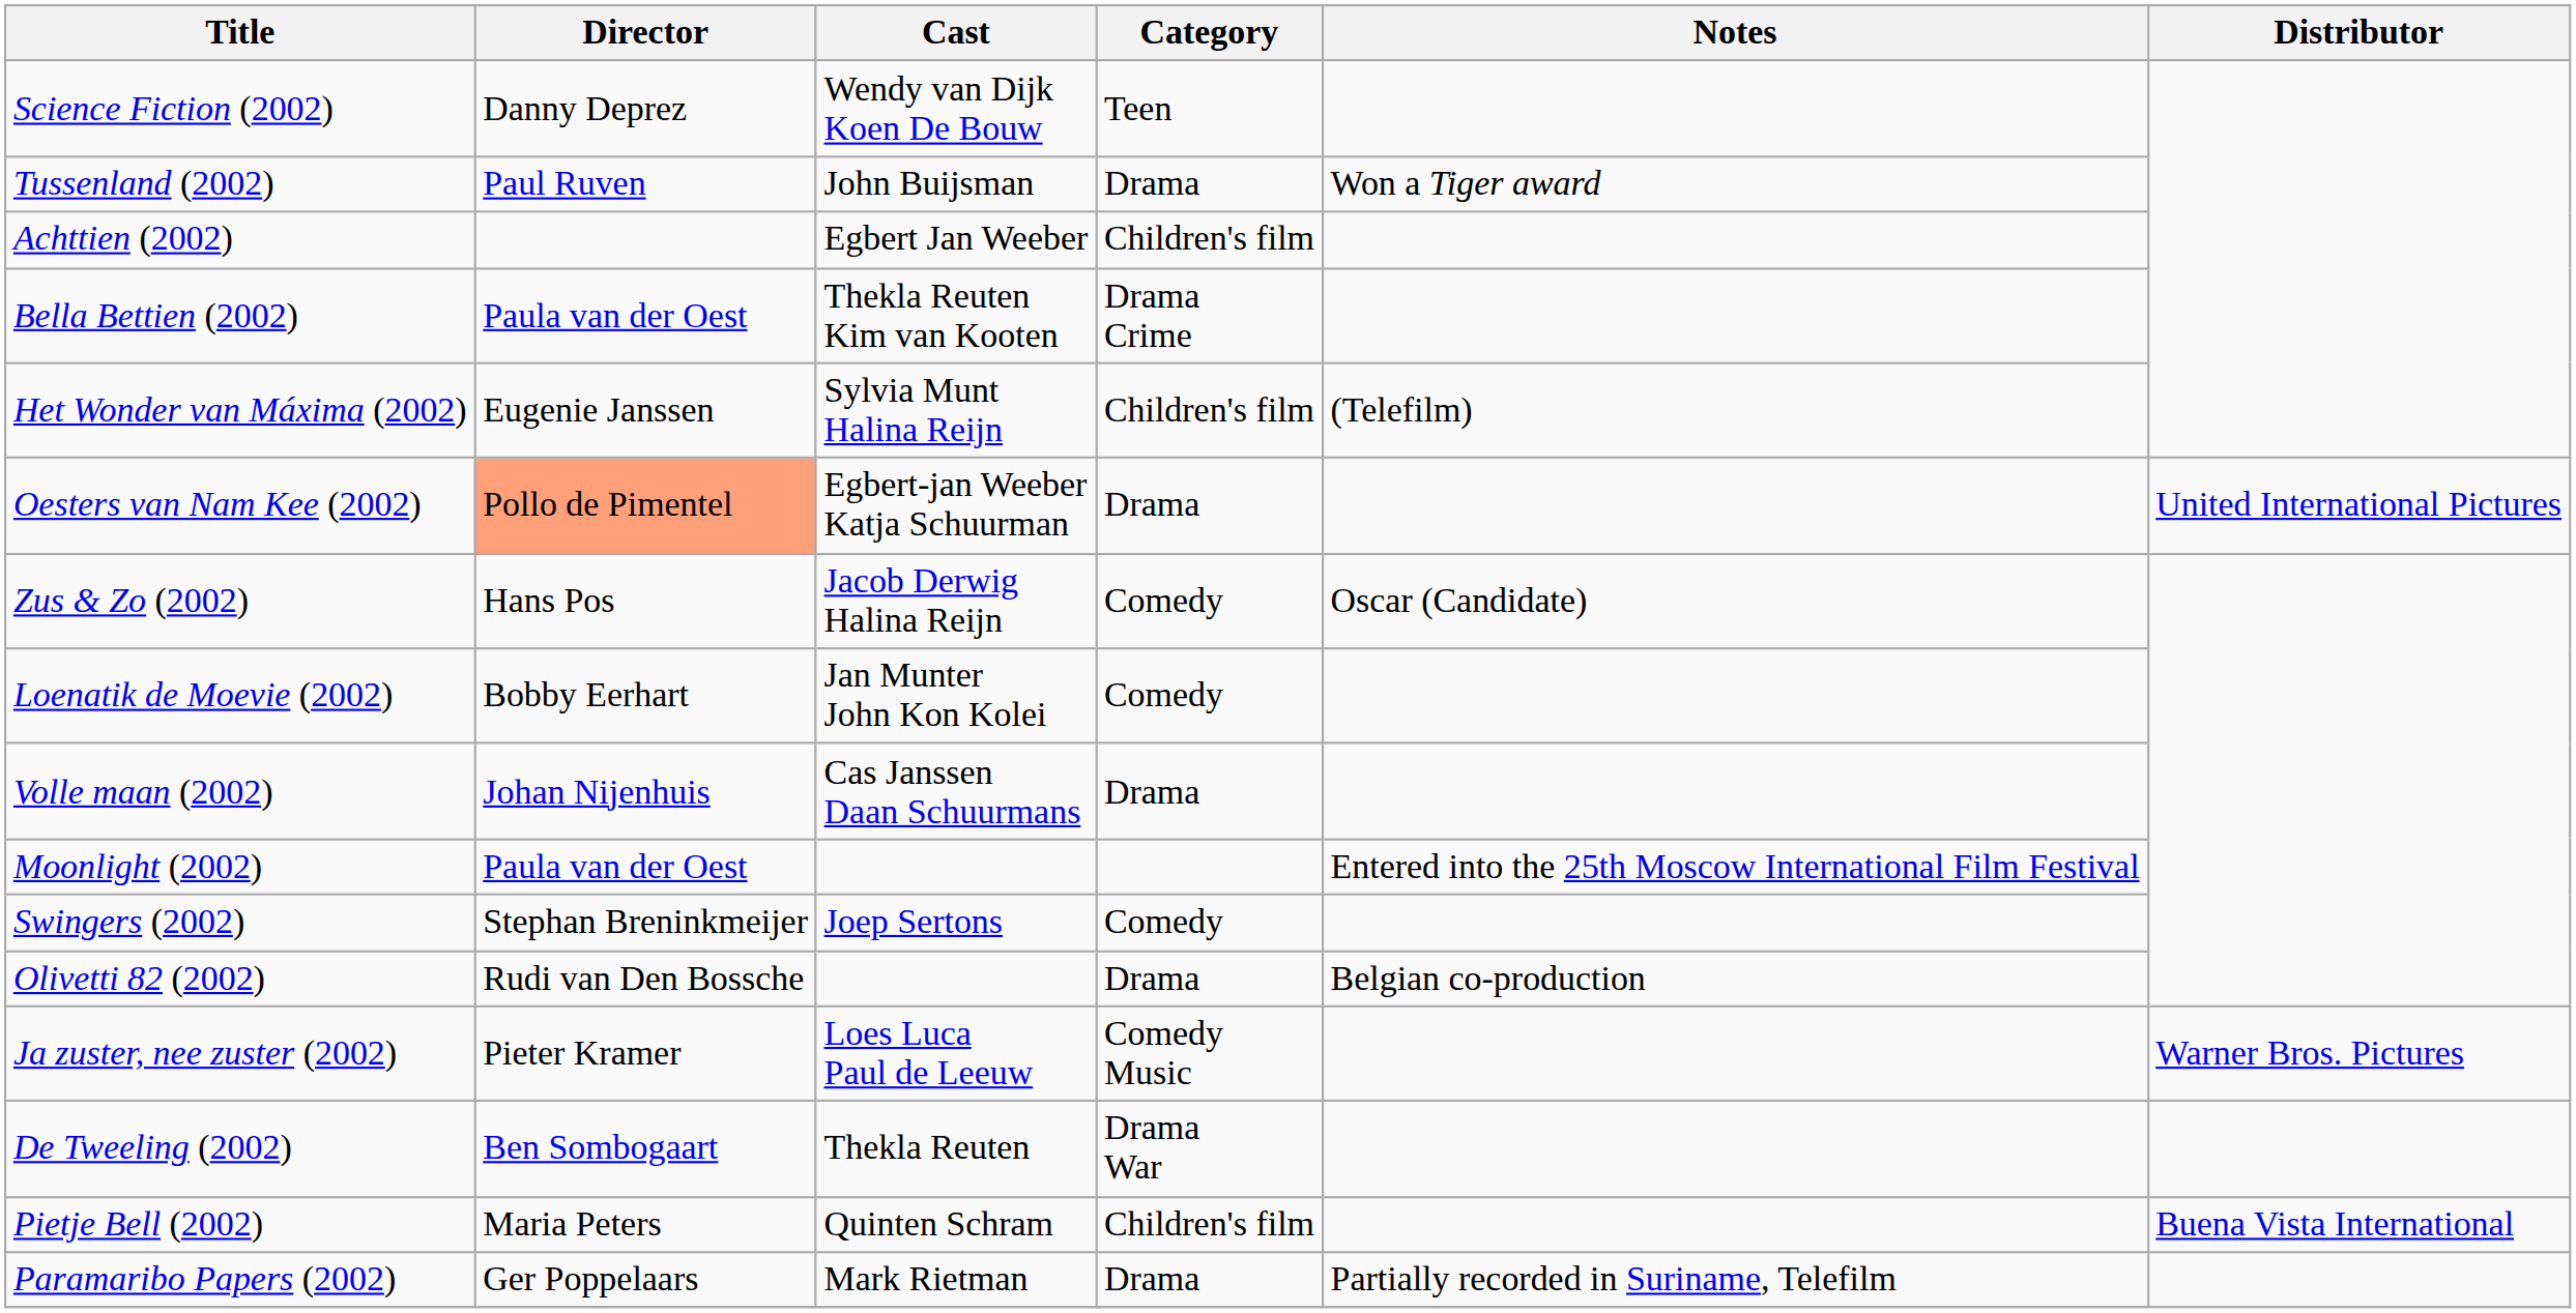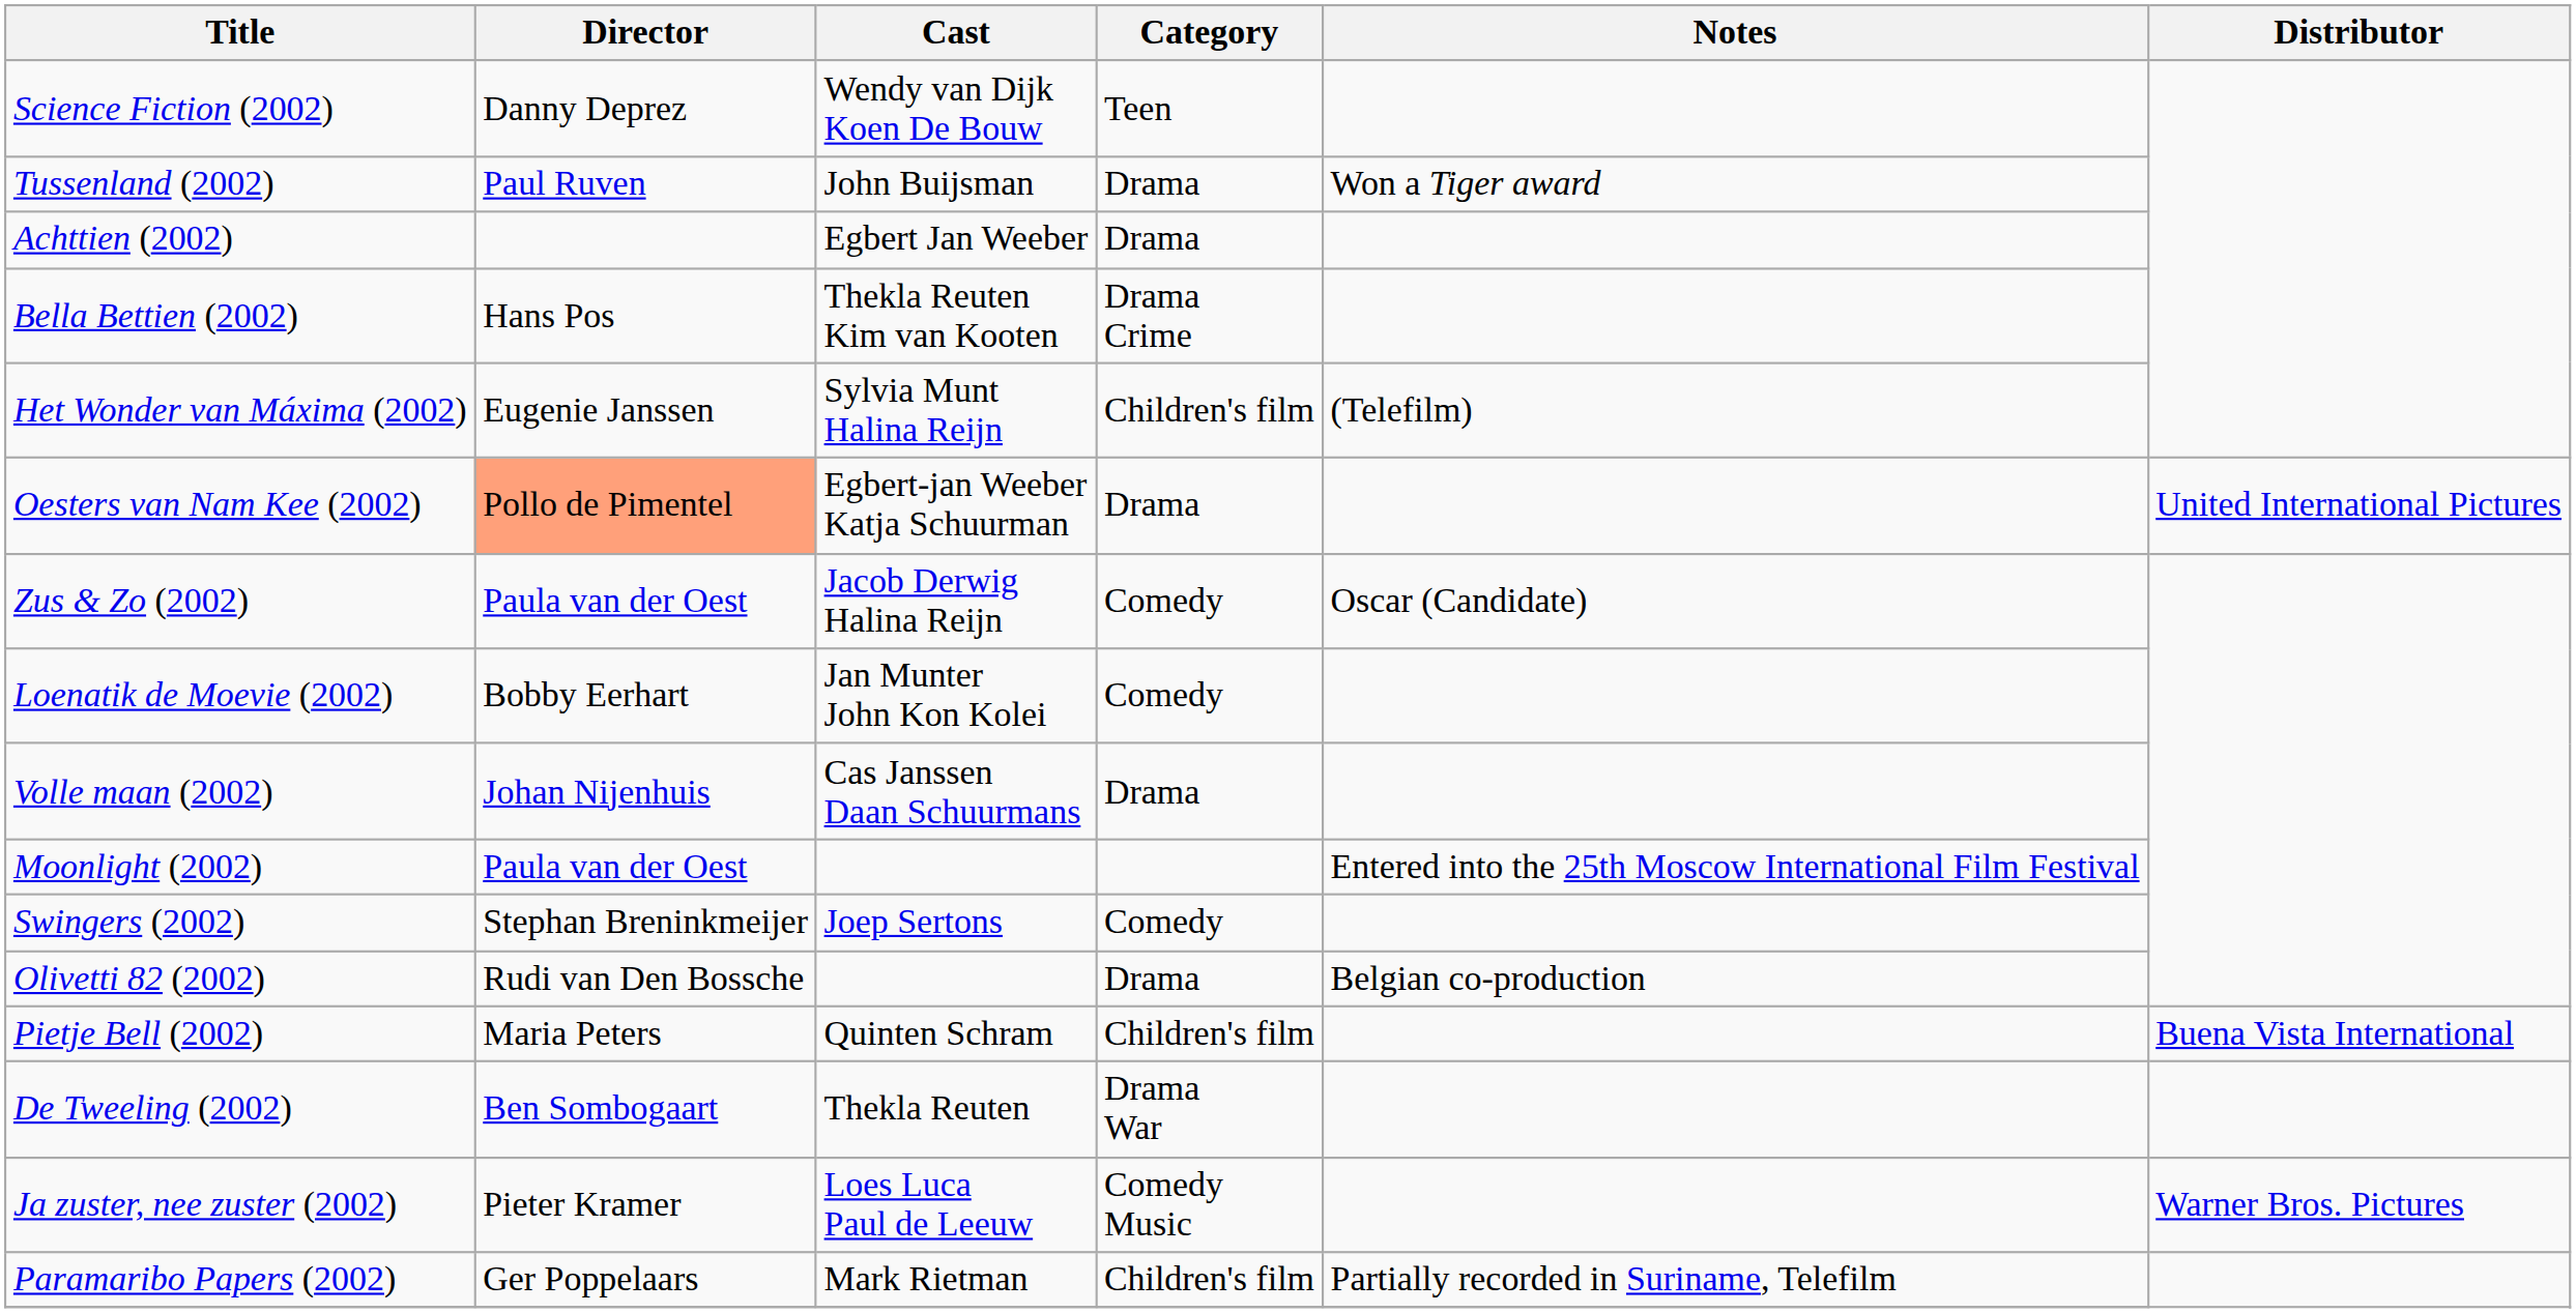Achttien (2002) | Category: Children's film -> Drama
Bella Bettien (2002) | Director: Paula van der Oest -> Hans Pos
Zus & Zo (2002) | Director: Hans Pos -> Paula van der Oest
rows swapped: Ja zuster, nee zuster (2002) <-> Pietje Bell (2002)
Paramaribo Papers (2002) | Category: Drama -> Children's film
